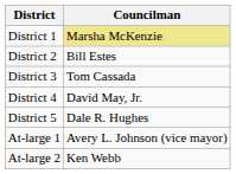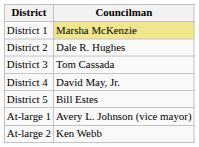District 2 | Councilman: Bill Estes -> Dale R. Hughes
District 5 | Councilman: Dale R. Hughes -> Bill Estes
